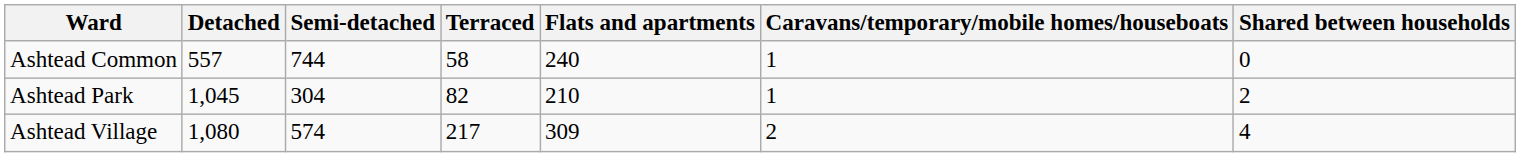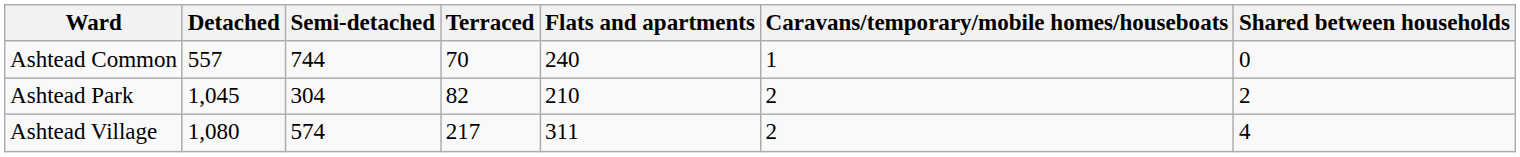Ashtead Common | Terraced: 58 -> 70
Ashtead Park | Caravans/temporary/mobile homes/houseboats: 1 -> 2
Ashtead Village | Flats and apartments: 309 -> 311
